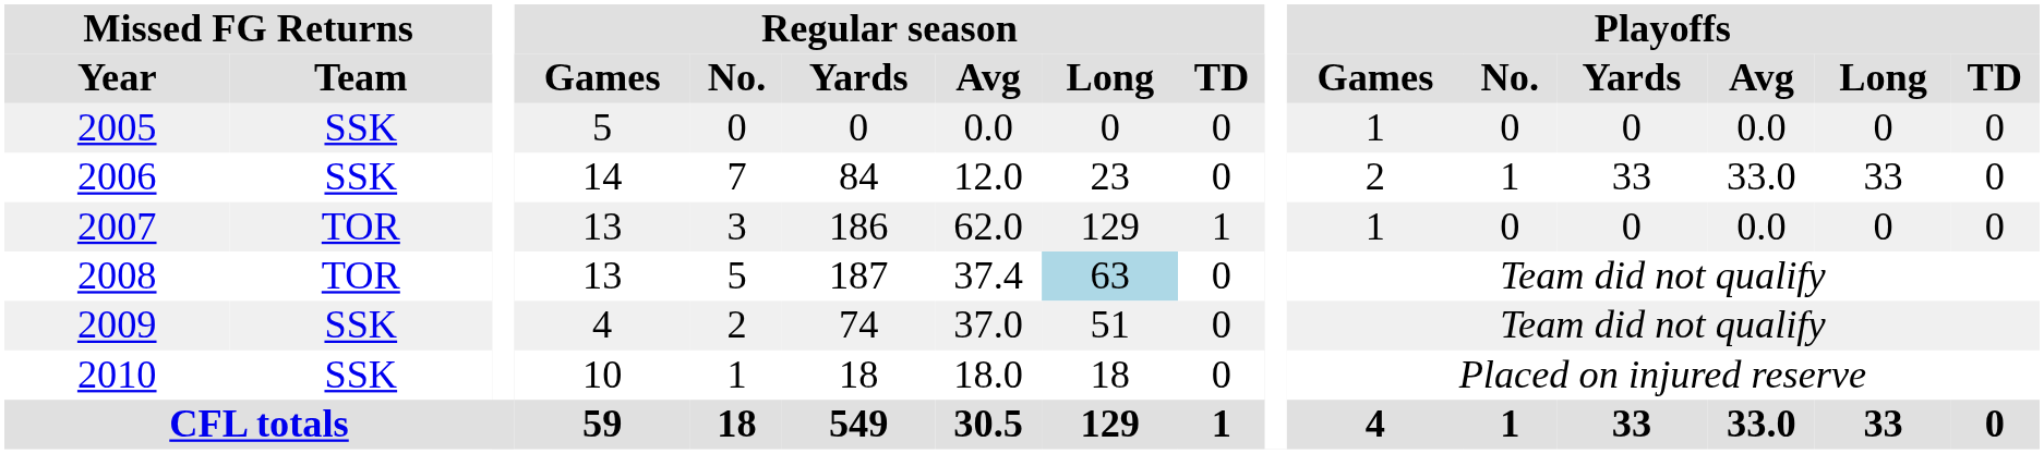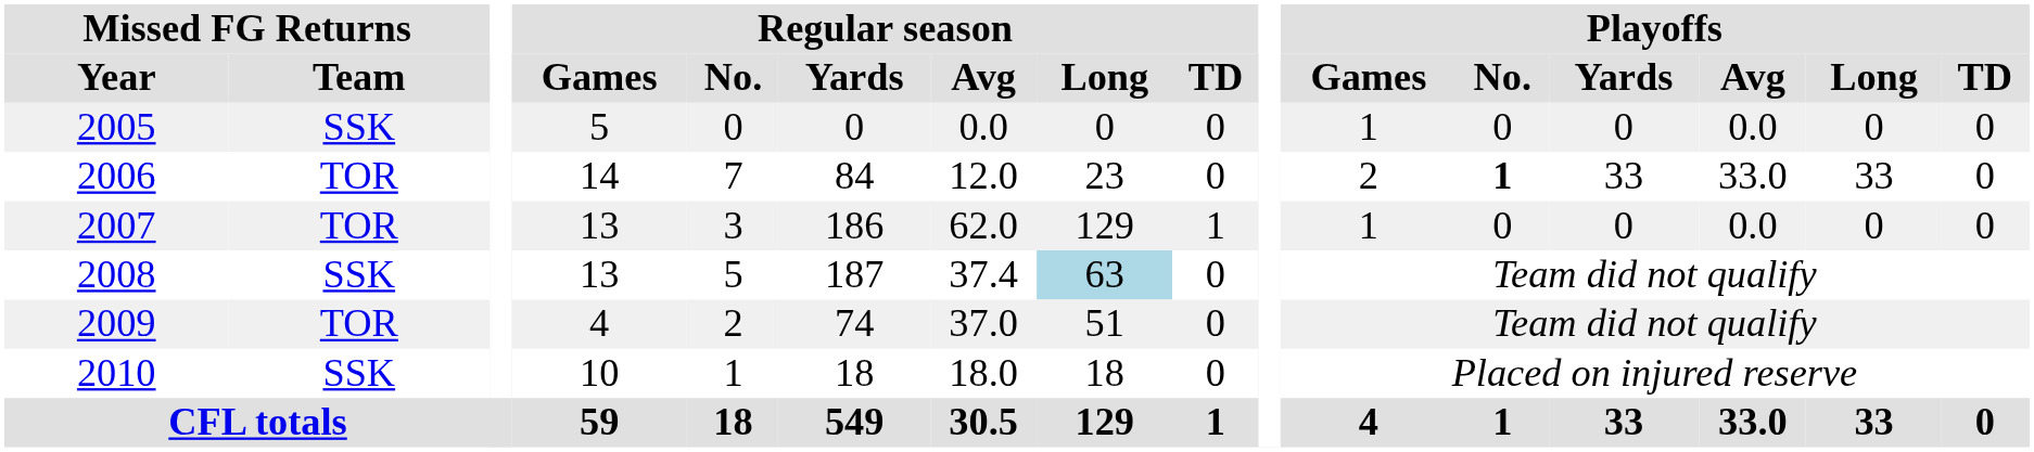2006 | Missed FG Returns / Team: SSK -> TOR
2006 | Playoffs / No.: normal -> bold
2008 | Missed FG Returns / Team: TOR -> SSK
2009 | Missed FG Returns / Team: SSK -> TOR
